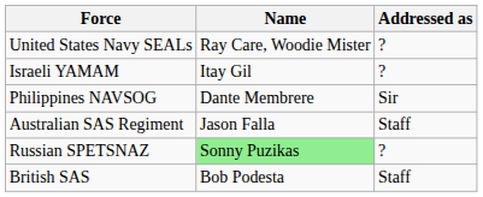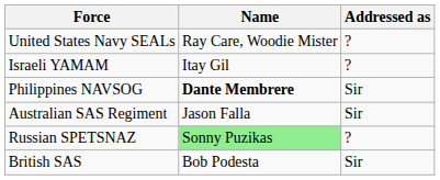Philippines NAVSOG | Name: normal -> bold
Australian SAS Regiment | Addressed as: Staff -> Sir
British SAS | Addressed as: Staff -> Sir
